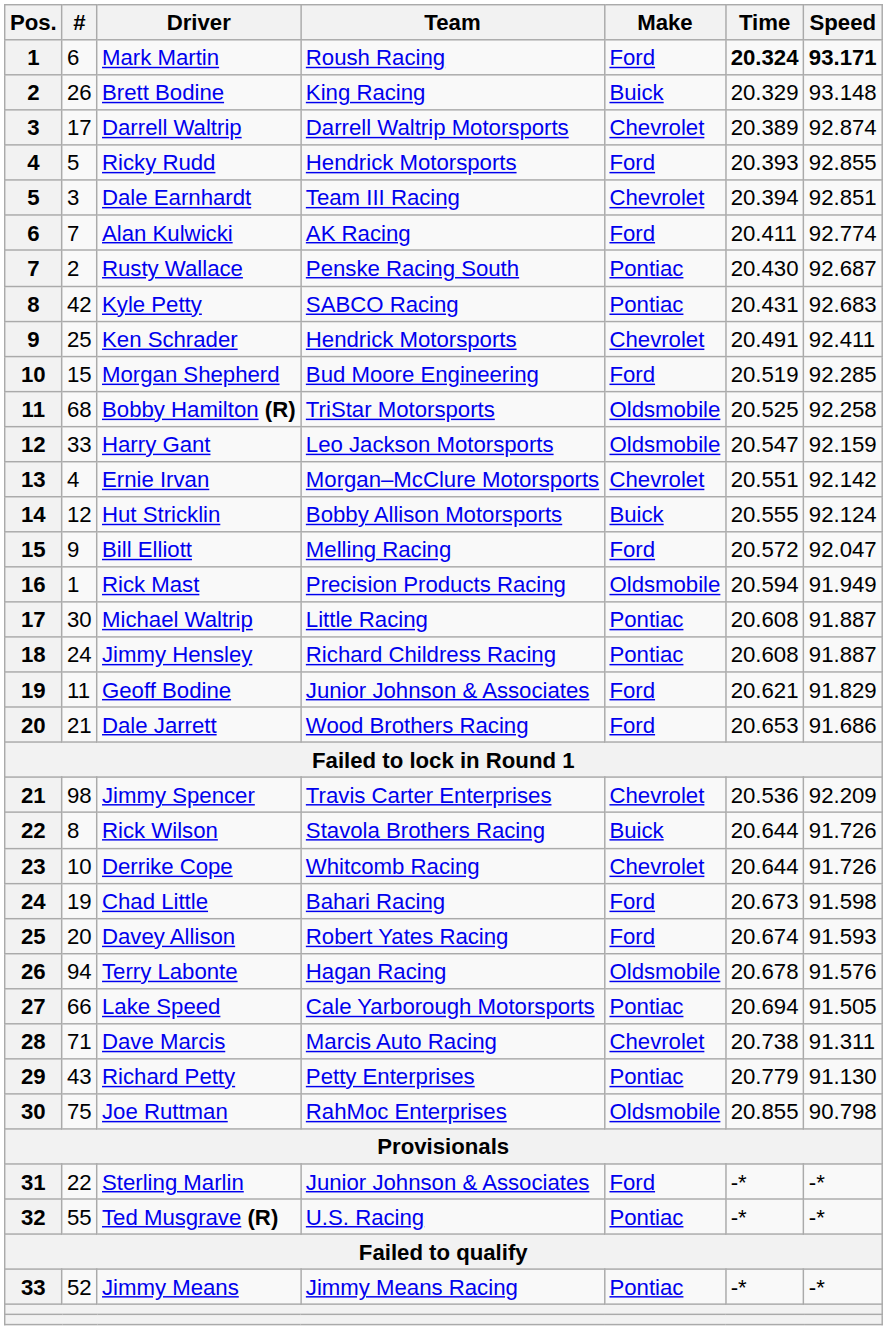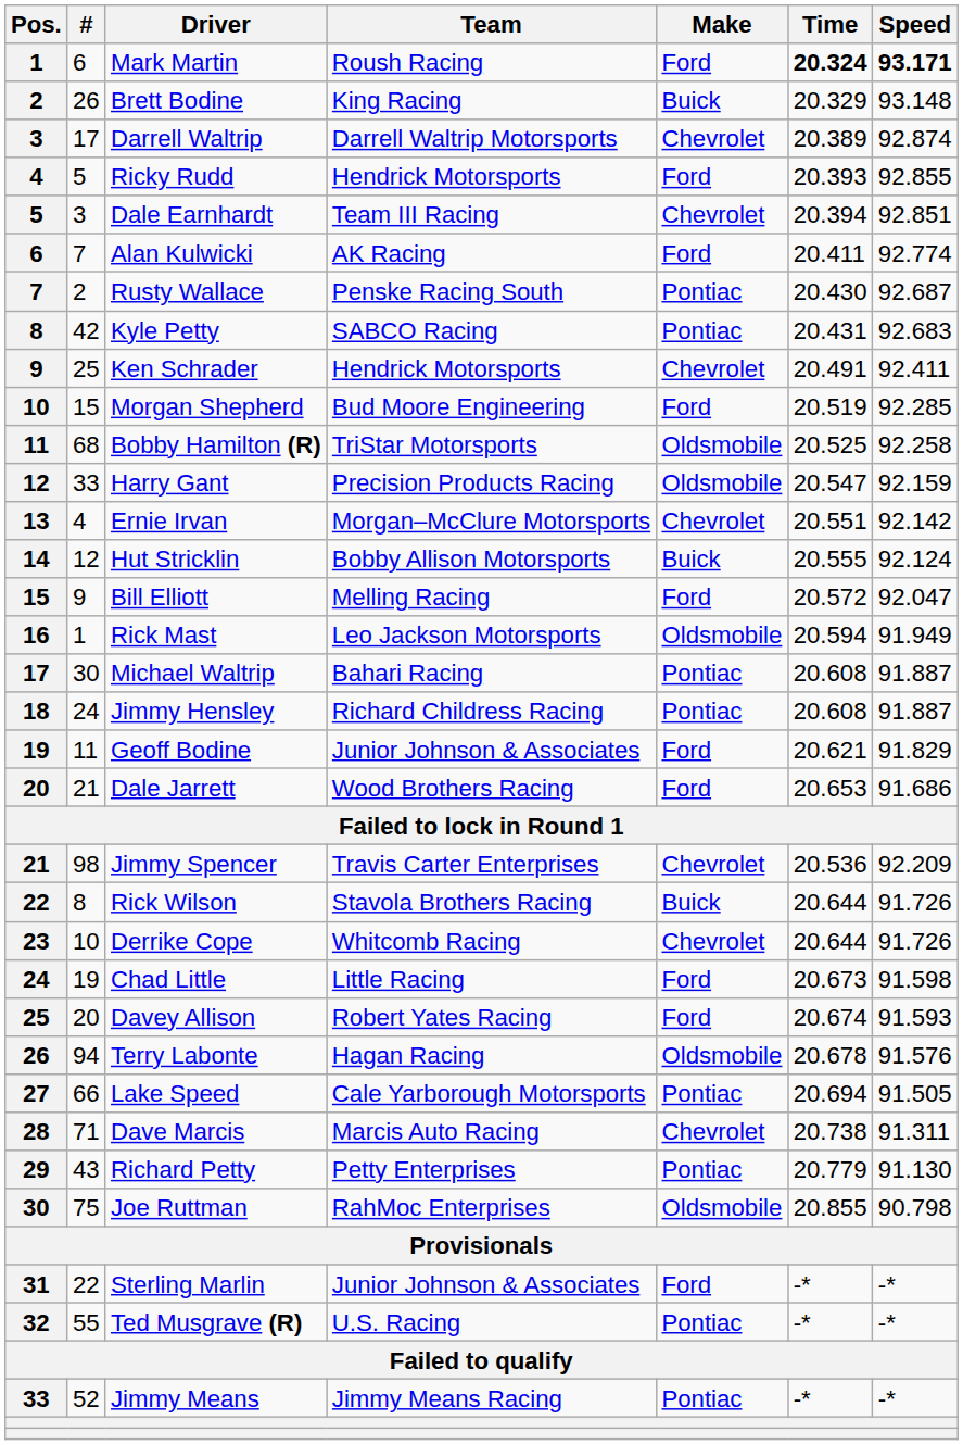Harry Gant | Team: Leo Jackson Motorsports -> Precision Products Racing
Rick Mast | Team: Precision Products Racing -> Leo Jackson Motorsports
Michael Waltrip | Team: Little Racing -> Bahari Racing
Chad Little | Team: Bahari Racing -> Little Racing
